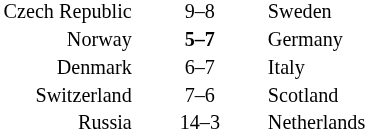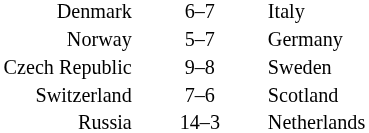rows swapped: Czech Republic <-> Denmark
Norway | column 2: bold -> normal
